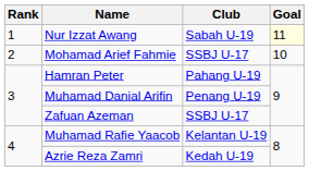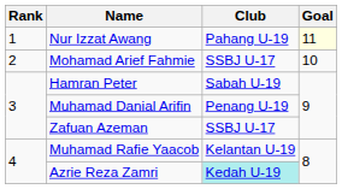Nur Izzat Awang | Club: Sabah U-19 -> Pahang U-19
Hamran Peter | Club: Pahang U-19 -> Sabah U-19
Azrie Reza Zamri | Club: no background -> paleturquoise background
